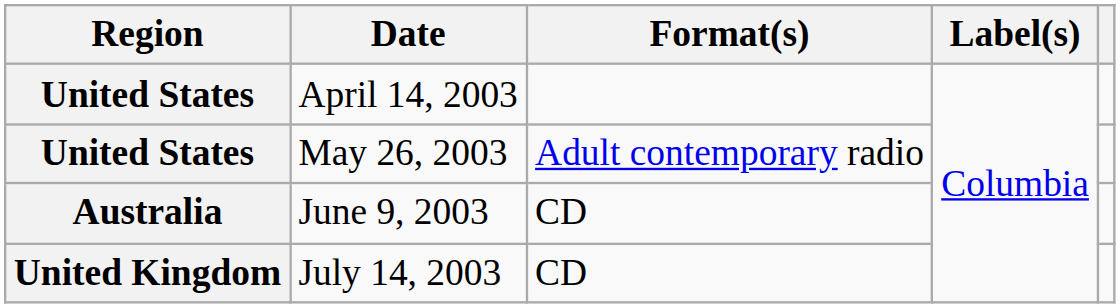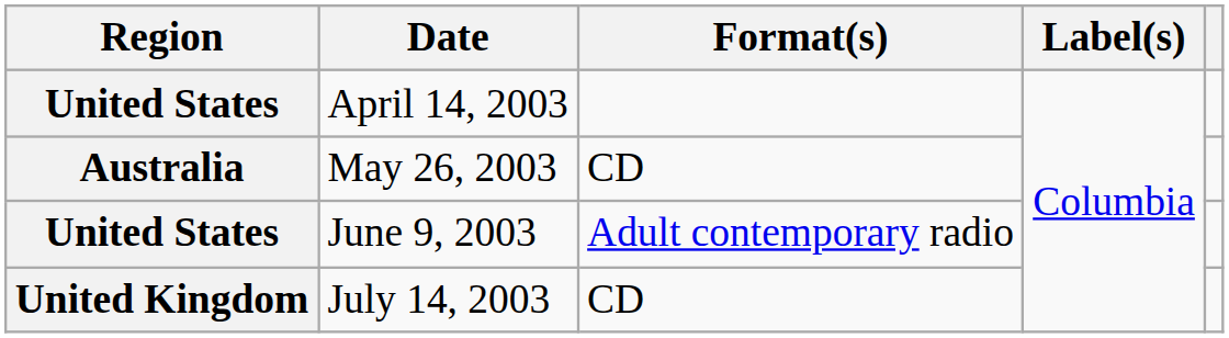May 26, 2003 | Region: United States -> Australia
May 26, 2003 | Format(s): Adult contemporary radio -> CD
June 9, 2003 | Region: Australia -> United States
June 9, 2003 | Format(s): CD -> Adult contemporary radio
